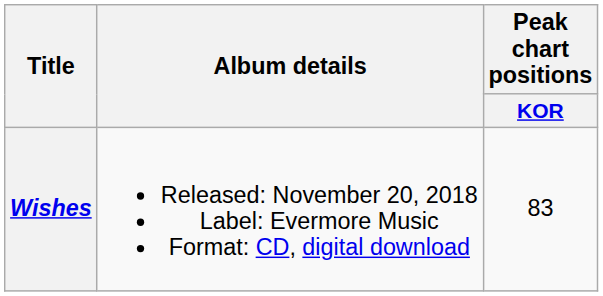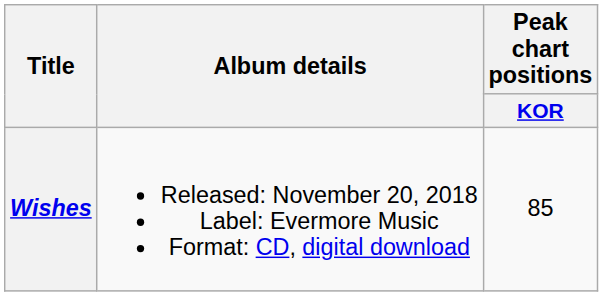Wishes | Peak chart positions / KOR: 83 -> 85
